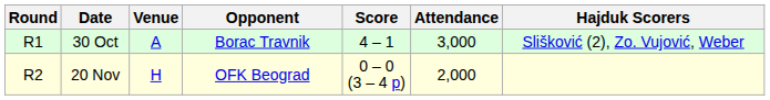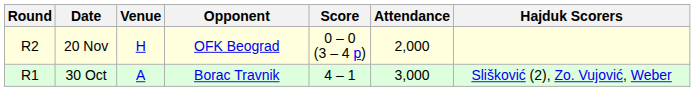rows swapped: 30 Oct <-> 20 Nov
